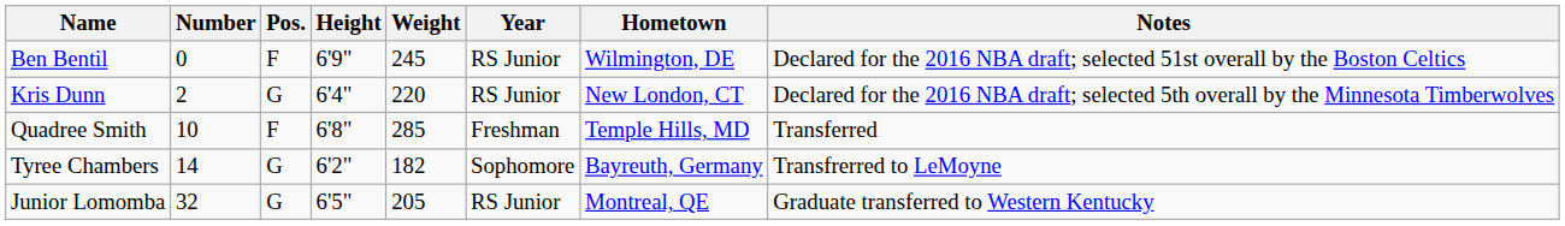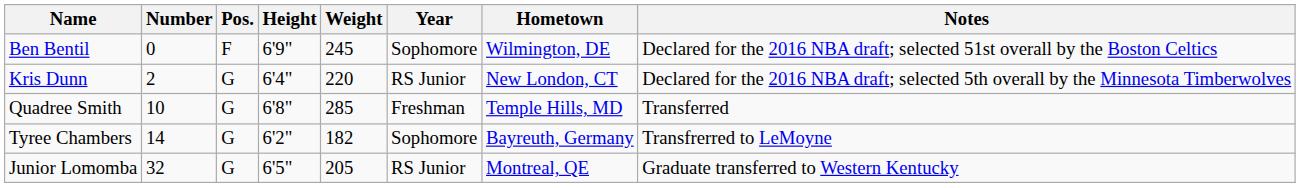Ben Bentil | Year: RS Junior -> Sophomore
Quadree Smith | Pos.: F -> G
